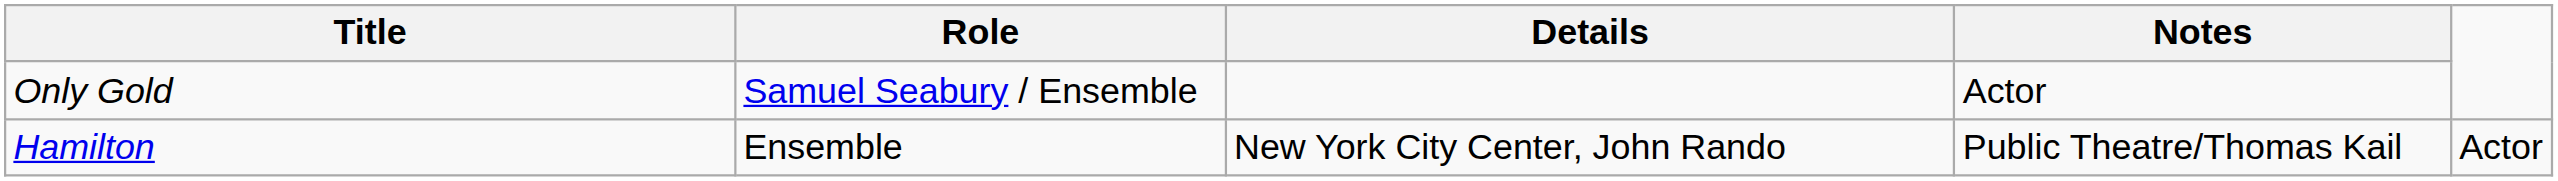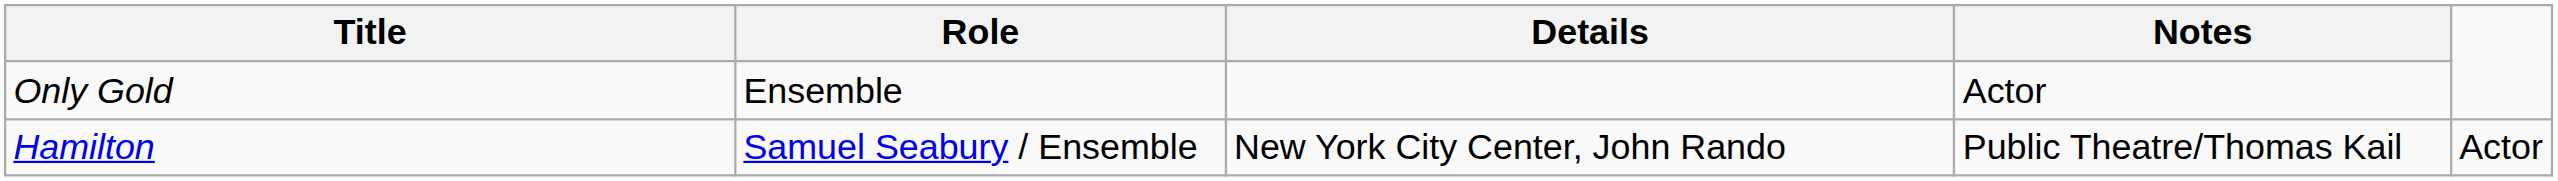Only Gold | Role: Samuel Seabury / Ensemble -> Ensemble
Hamilton | Role: Ensemble -> Samuel Seabury / Ensemble
